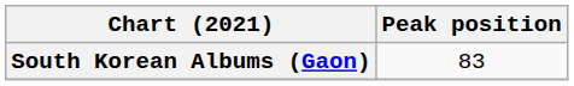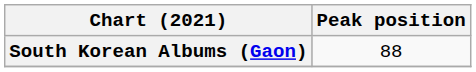South Korean Albums (Gaon) | Peak position: 83 -> 88
